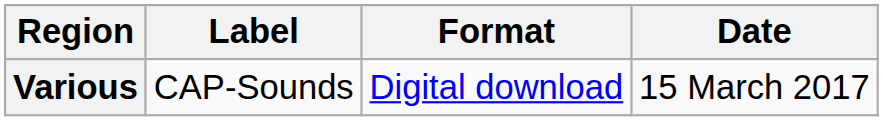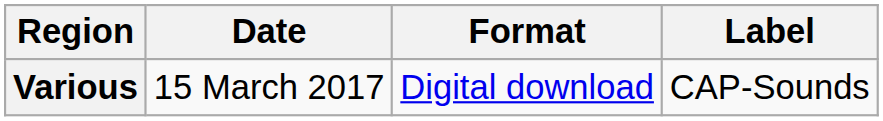columns swapped: Date <-> Label
